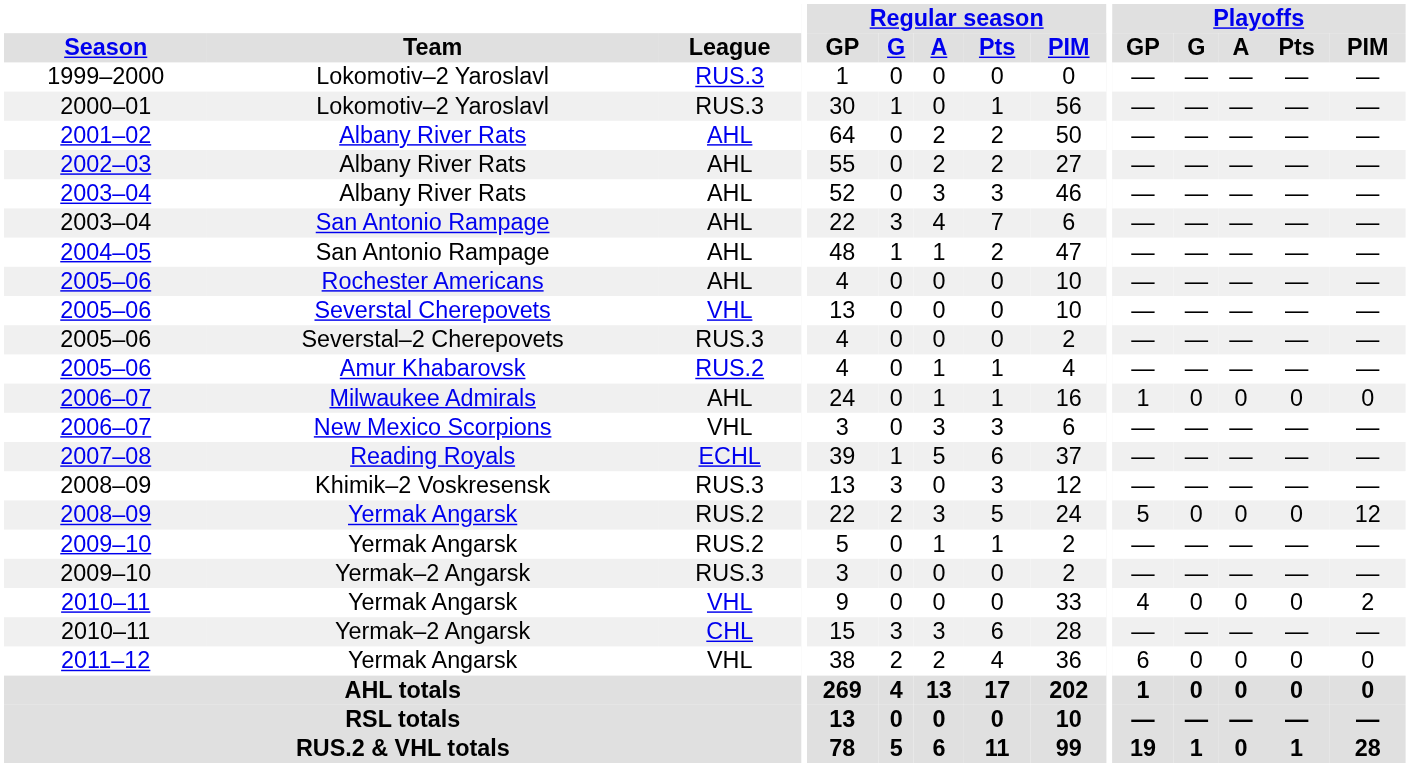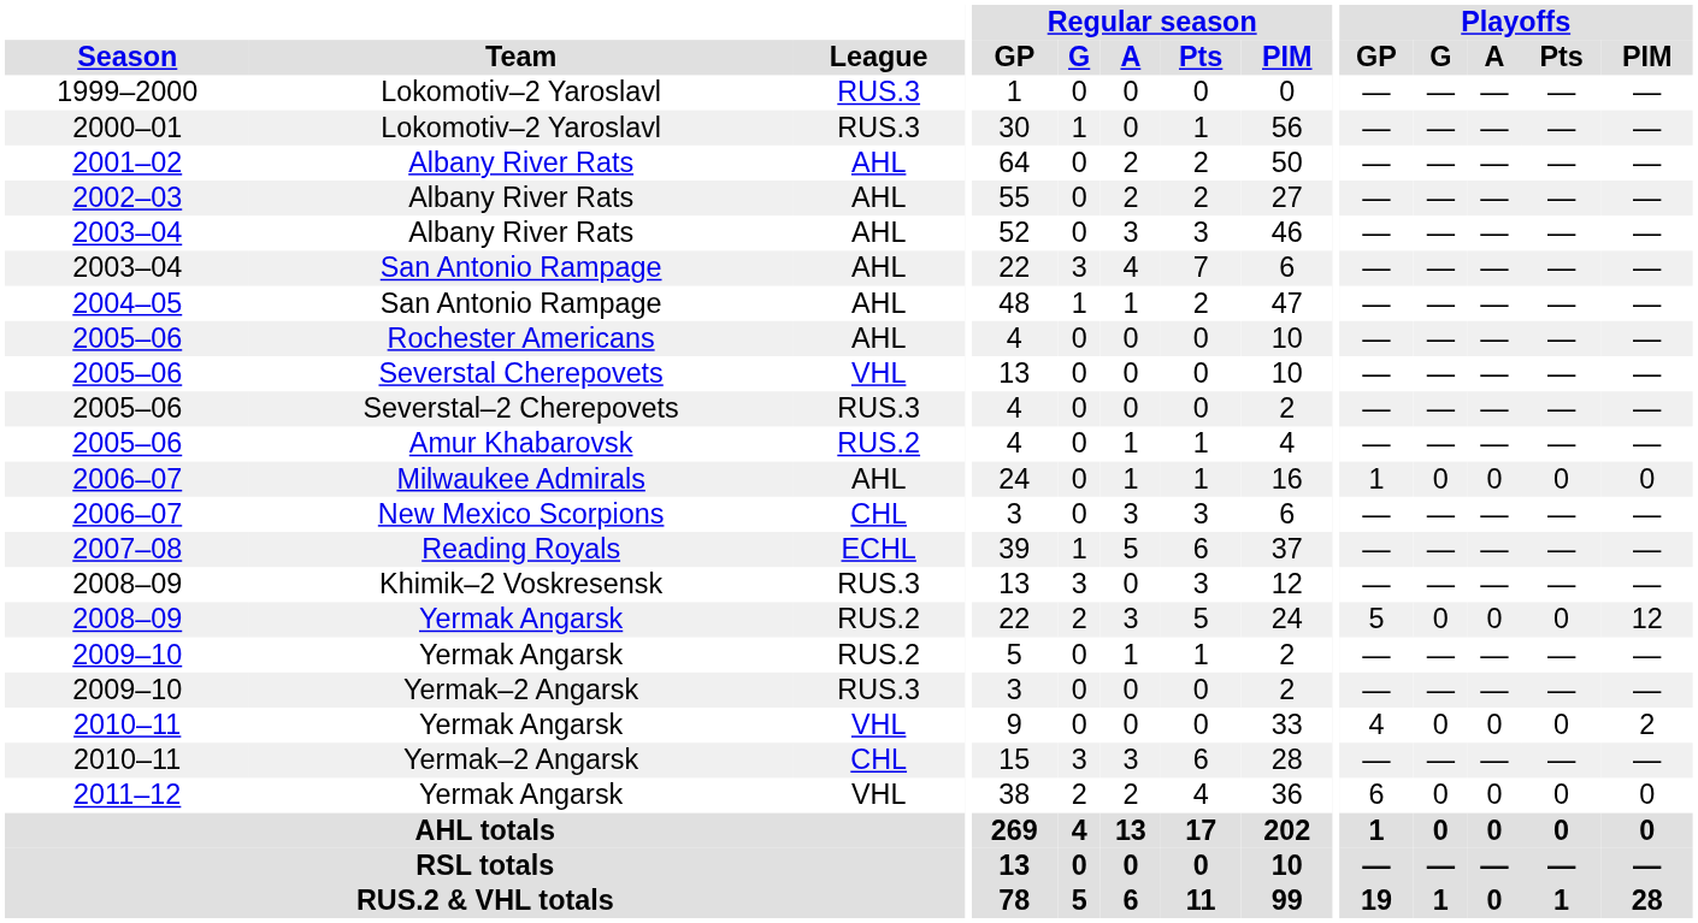2006–07 / New Mexico Scorpions | League: VHL -> CHL
